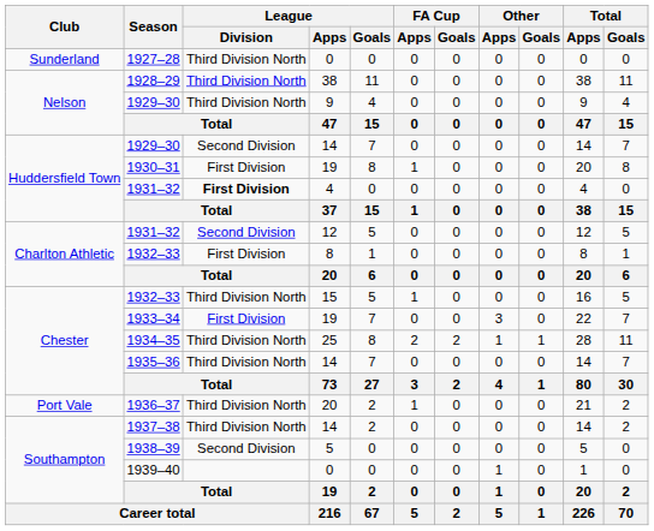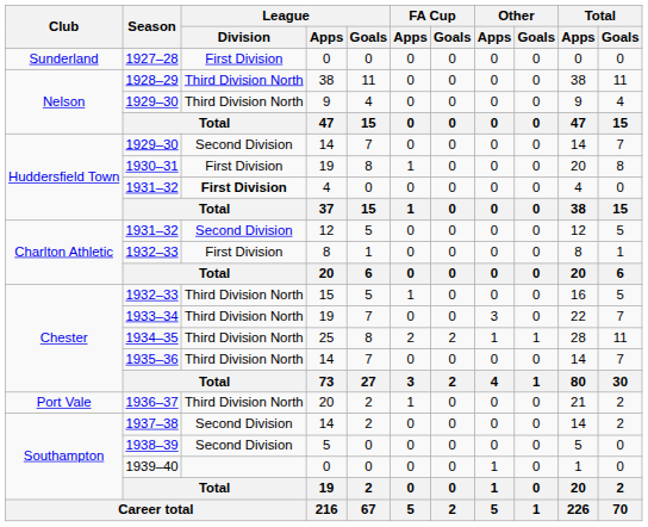1927–28 | League / Division: Third Division North -> First Division
1933–34 | League / Division: First Division -> Third Division North
1937–38 | League / Division: Third Division North -> Second Division
